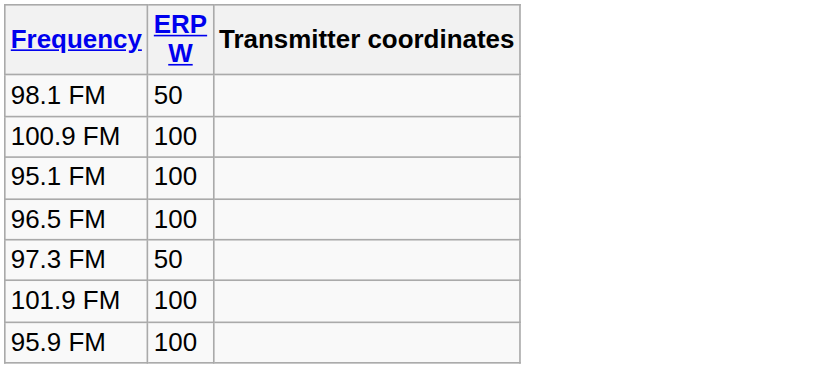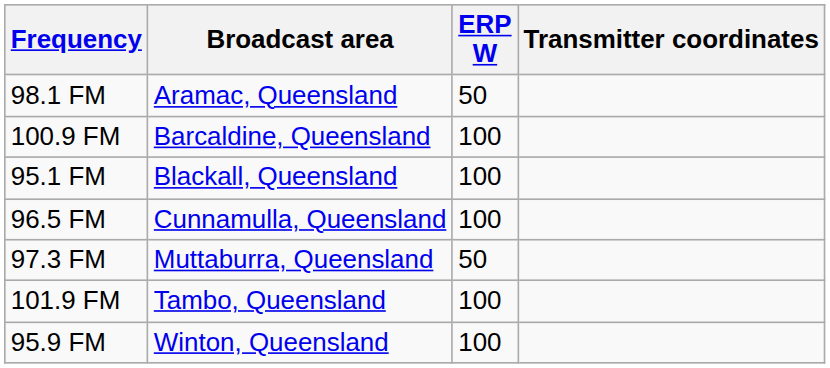+ column: Broadcast area | Aramac, Queensland | Barcaldine, Queensland | Blackall, Queensland | Cunnamulla, Queensland | Muttaburra, Queensland | Tambo, Queensland | Winton, Queensland
